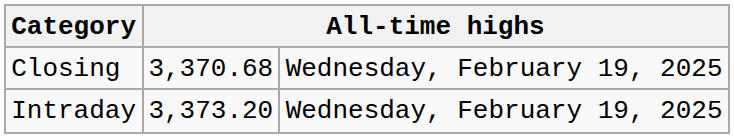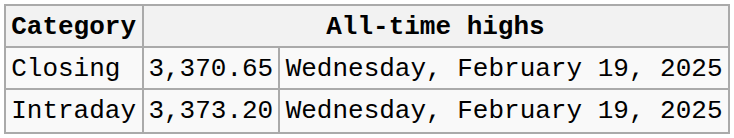Closing | column 2: 3,370.68 -> 3,370.65
